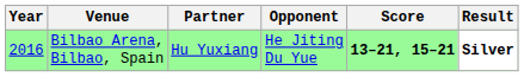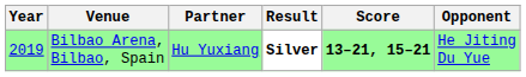columns swapped: Opponent <-> Result
Bilbao Arena, Bilbao, Spain | Year: 2016 -> 2019
